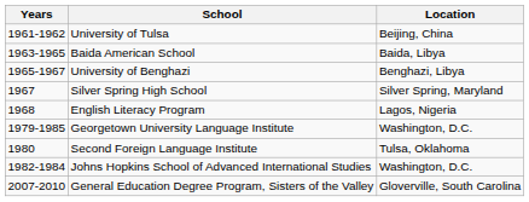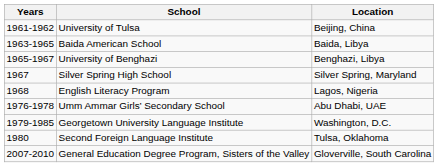+ row: 1976-1978 | Umm Ammar Girls’ Secondary School | Abu Dhabi, UAE
- row: 1982-1984 | Johns Hopkins School of Advanced International Studies | Washington, D.C.
